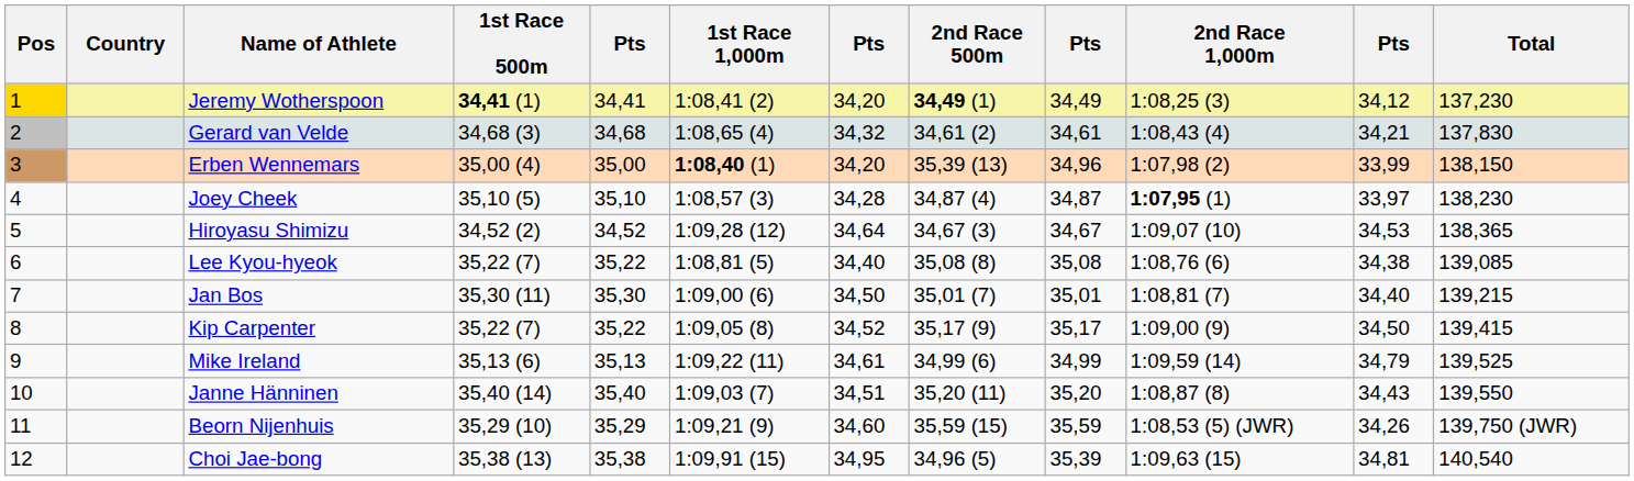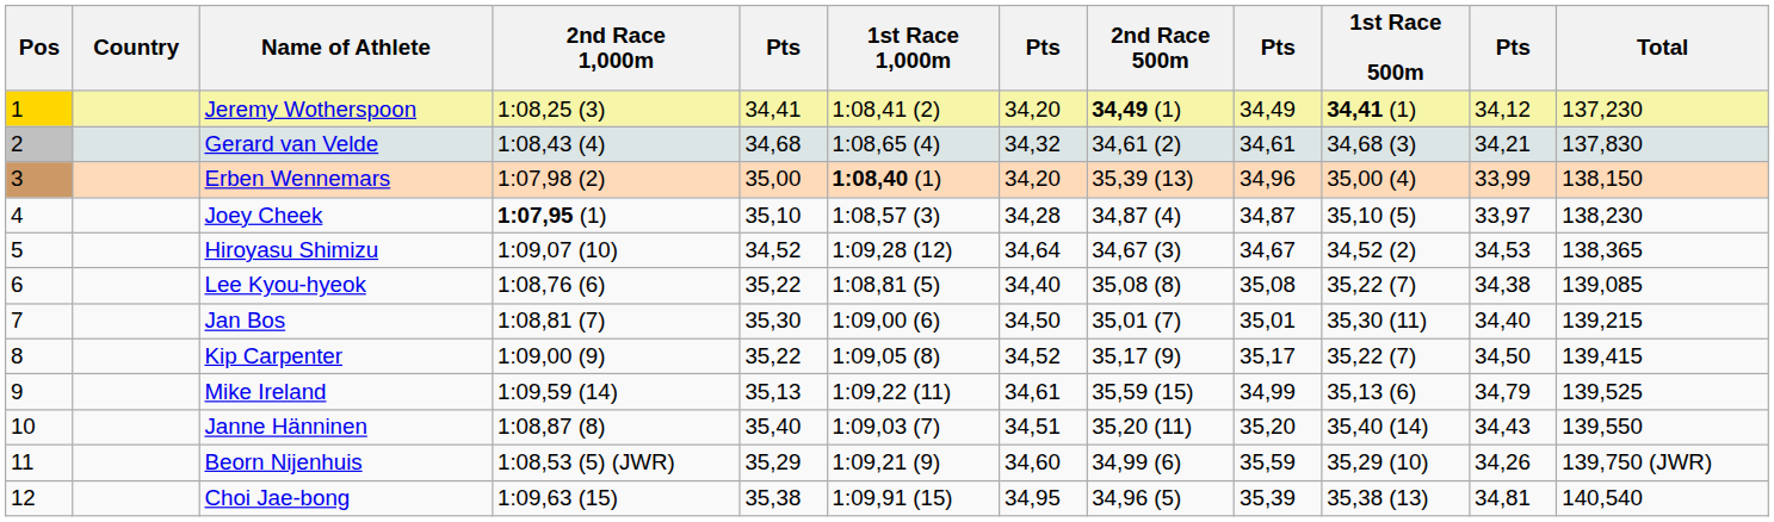columns swapped: 1st Race 500m <-> 2nd Race 1,000m
Mike Ireland | 2nd Race 500m: 34,99 (6) -> 35,59 (15)
Beorn Nijenhuis | 2nd Race 500m: 35,59 (15) -> 34,99 (6)
